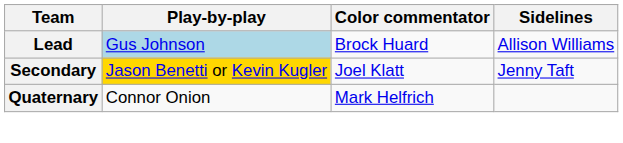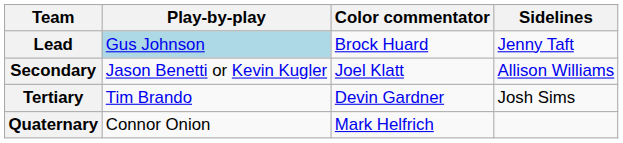Lead | Sidelines: Allison Williams -> Jenny Taft
Secondary | Play-by-play: gold background -> no background
Secondary | Sidelines: Jenny Taft -> Allison Williams
+ row: Tertiary | Tim Brando | Devin Gardner | Josh Sims
